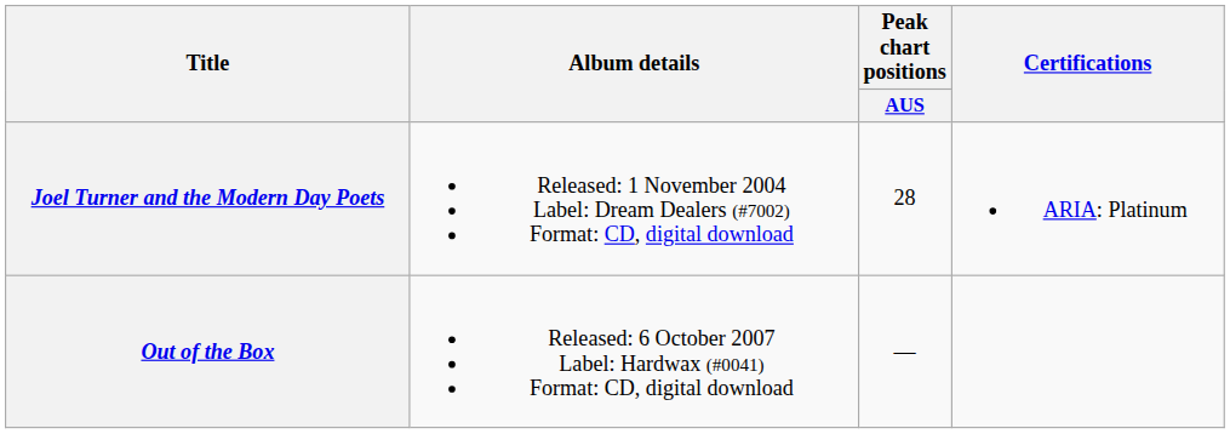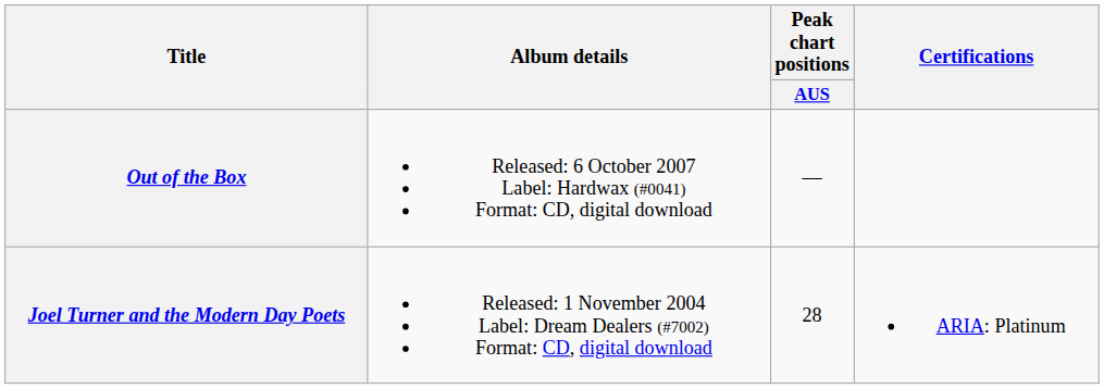rows swapped: Joel Turner and the Modern Day Poets <-> Out of the Box
